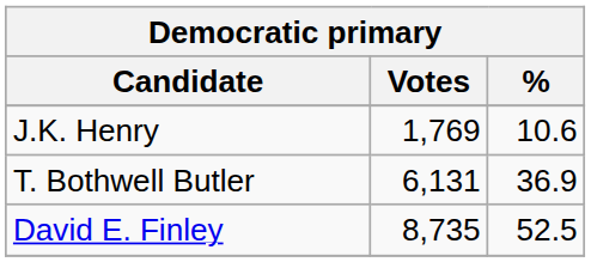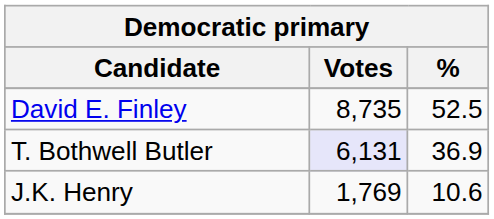rows swapped: David E. Finley <-> J.K. Henry
T. Bothwell Butler | Votes: no background -> lavender background
